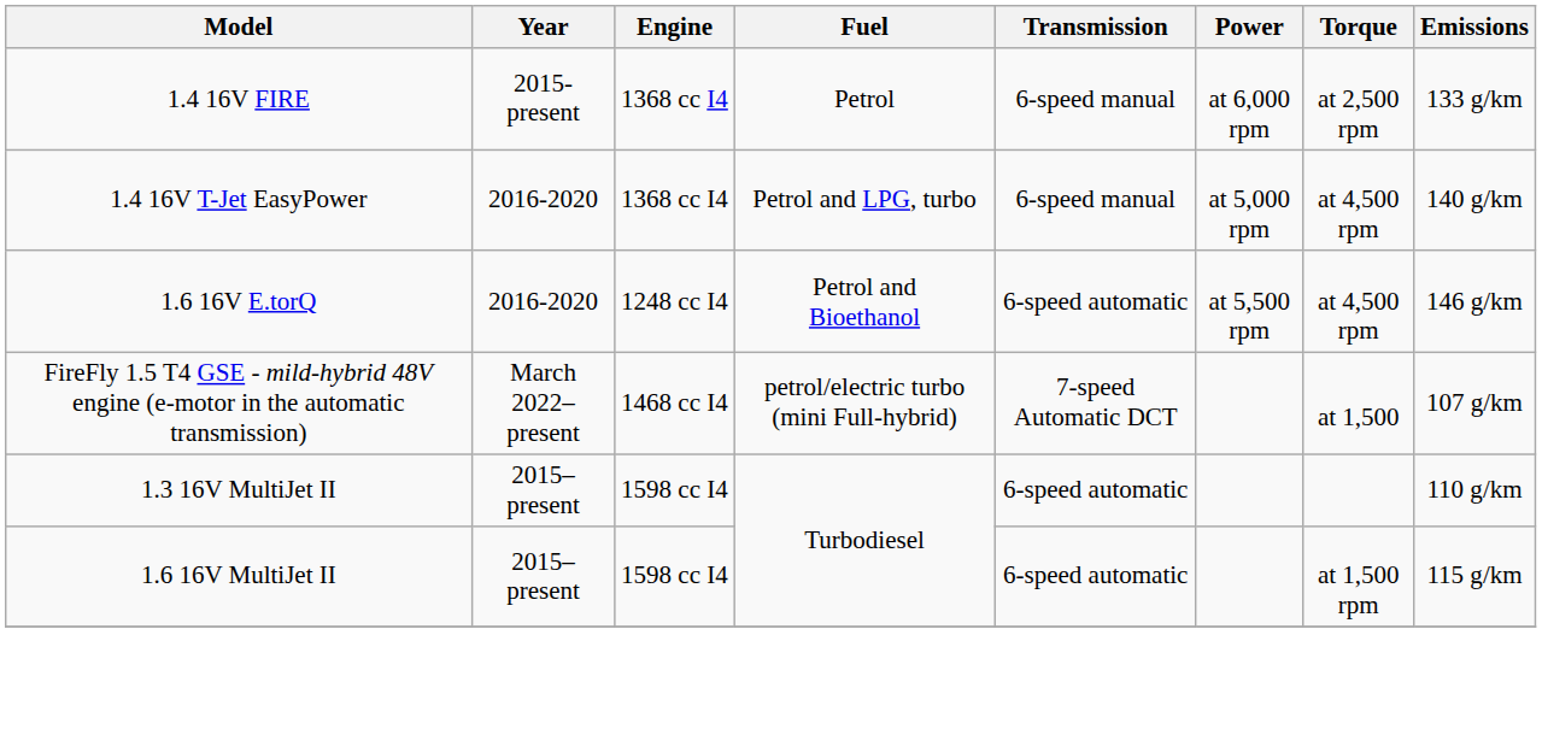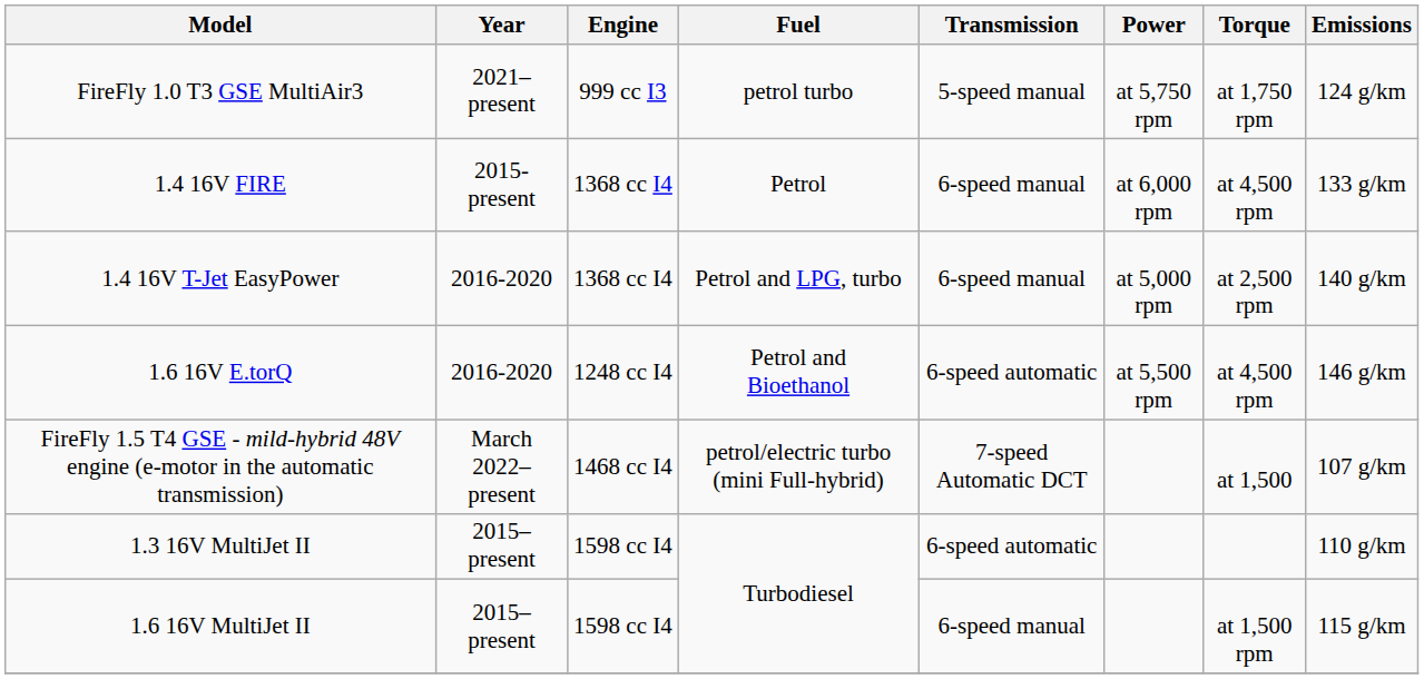+ row: FireFly 1.0 T3 GSE MultiAir3 | 2021–present | 999 cc I3 | petrol turbo | 5-speed manual | at 5,750 rpm | at 1,750 rpm | 124 g/km
1.4 16V FIRE | Torque: at 2,500 rpm -> at 4,500 rpm
1.4 16V T-Jet EasyPower | Torque: at 4,500 rpm -> at 2,500 rpm
1.6 16V MultiJet II | Transmission: 6-speed automatic -> 6-speed manual
